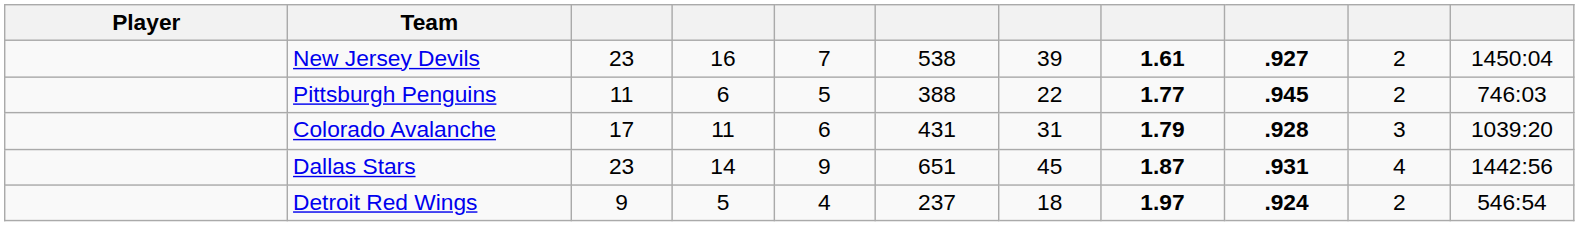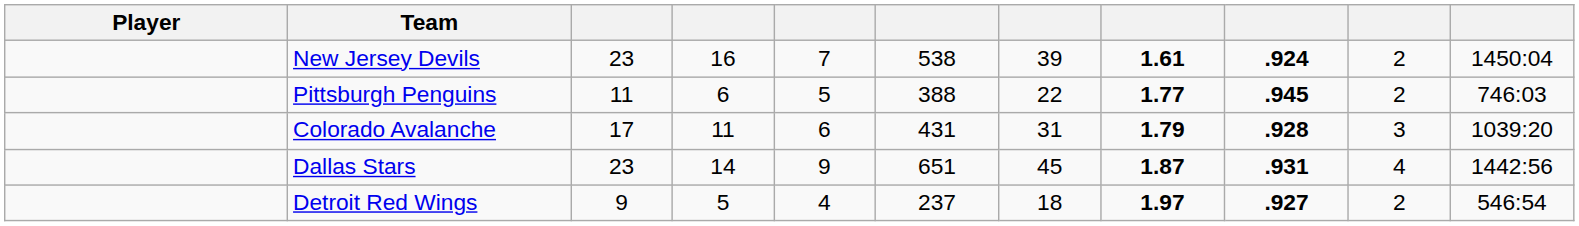New Jersey Devils | column 9: .927 -> .924
Detroit Red Wings | column 9: .924 -> .927
